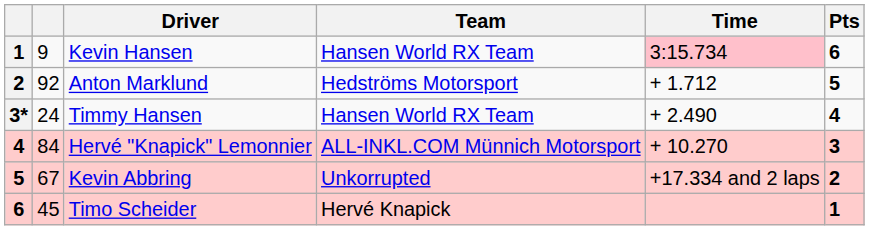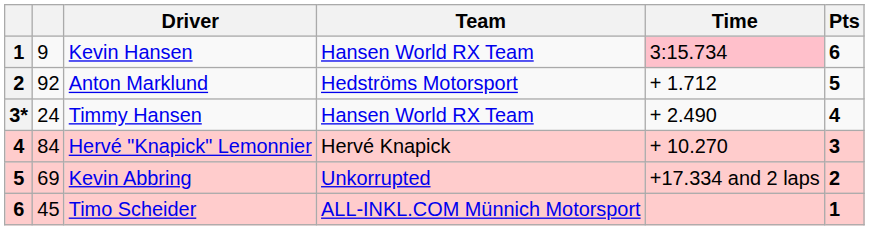Hervé "Knapick" Lemonnier | Team: ALL-INKL.COM Münnich Motorsport -> Hervé Knapick
Kevin Abbring | column 2: 67 -> 69
Timo Scheider | Team: Hervé Knapick -> ALL-INKL.COM Münnich Motorsport
